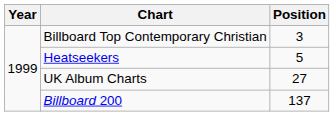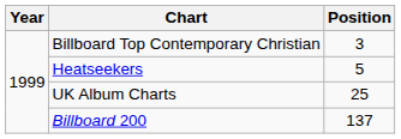UK Album Charts | Position: 27 -> 25
